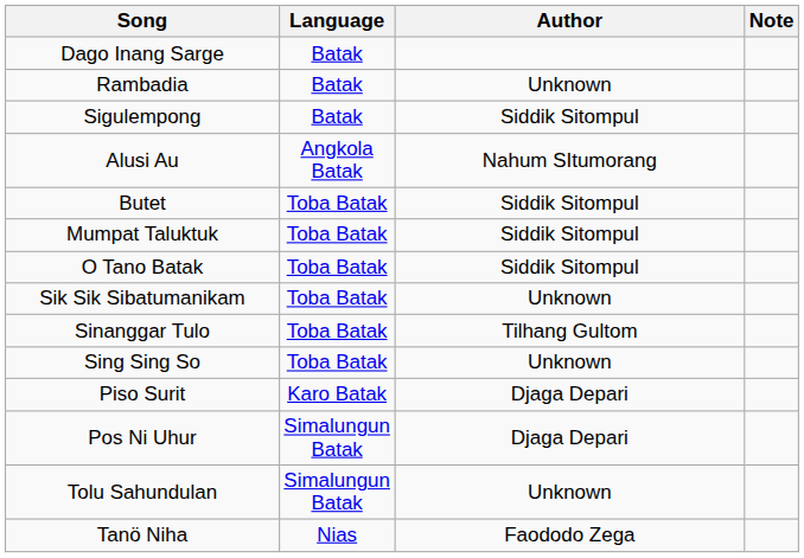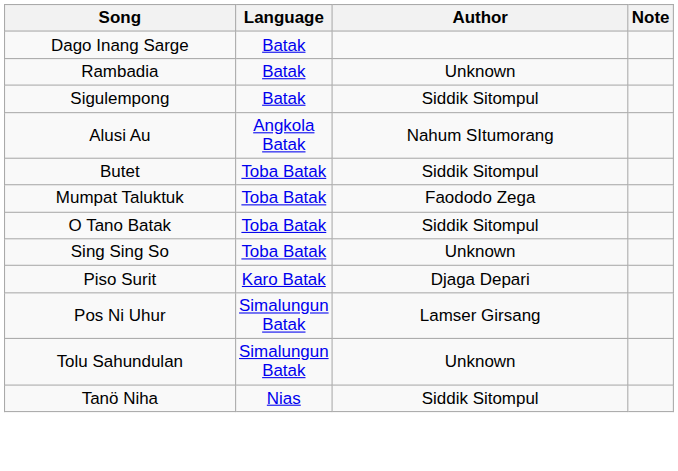Mumpat Taluktuk | Author: Siddik Sitompul -> Faododo Zega
- row: Sik Sik Sibatumanikam | Toba Batak | Unknown
- row: Sinanggar Tulo | Toba Batak | Tilhang Gultom
Pos Ni Uhur | Author: Djaga Depari -> Lamser Girsang
Tanö Niha | Author: Faododo Zega -> Siddik Sitompul
